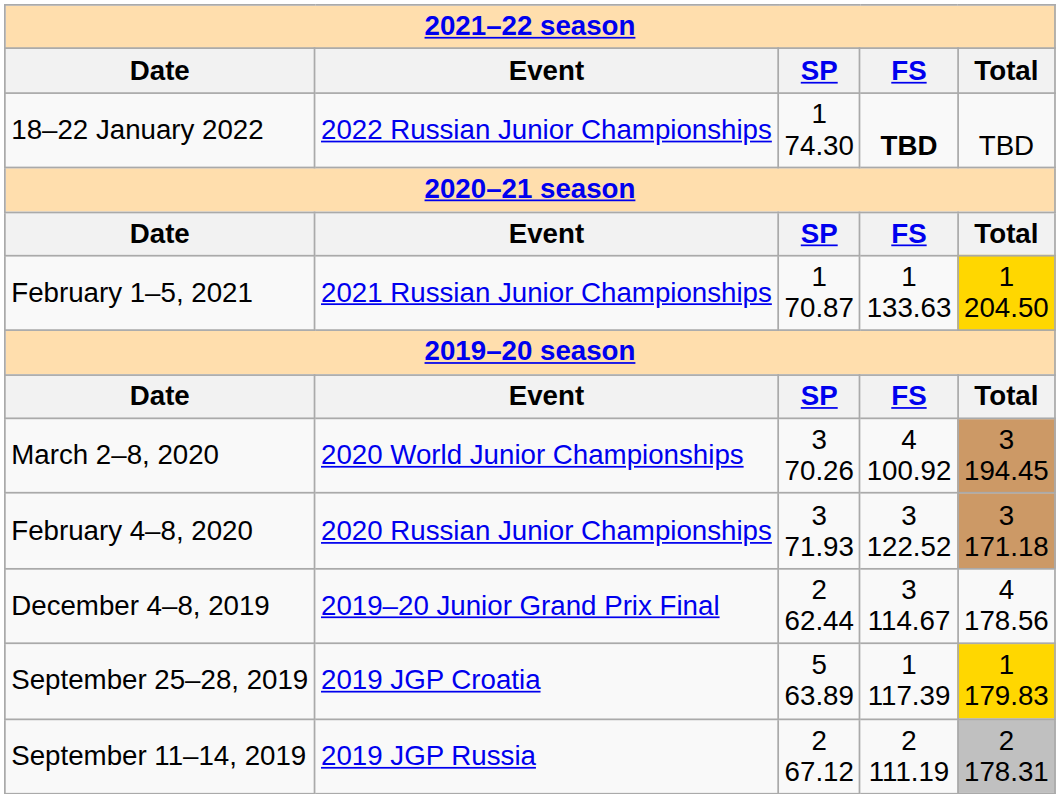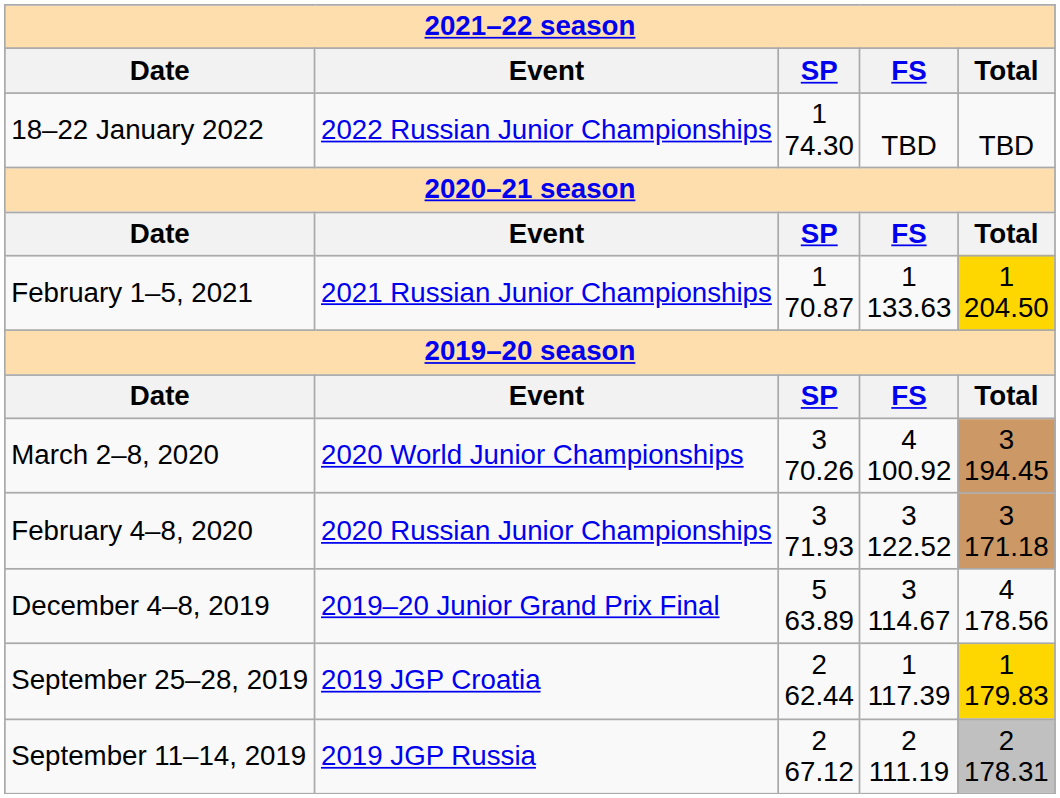18–22 January 2022 | column 4: bold -> normal
December 4–8, 2019 | column 3: 2 62.44 -> 5 63.89
September 25–28, 2019 | column 3: 5 63.89 -> 2 62.44
